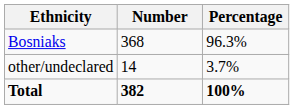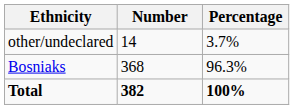rows swapped: Bosniaks <-> other/undeclared
